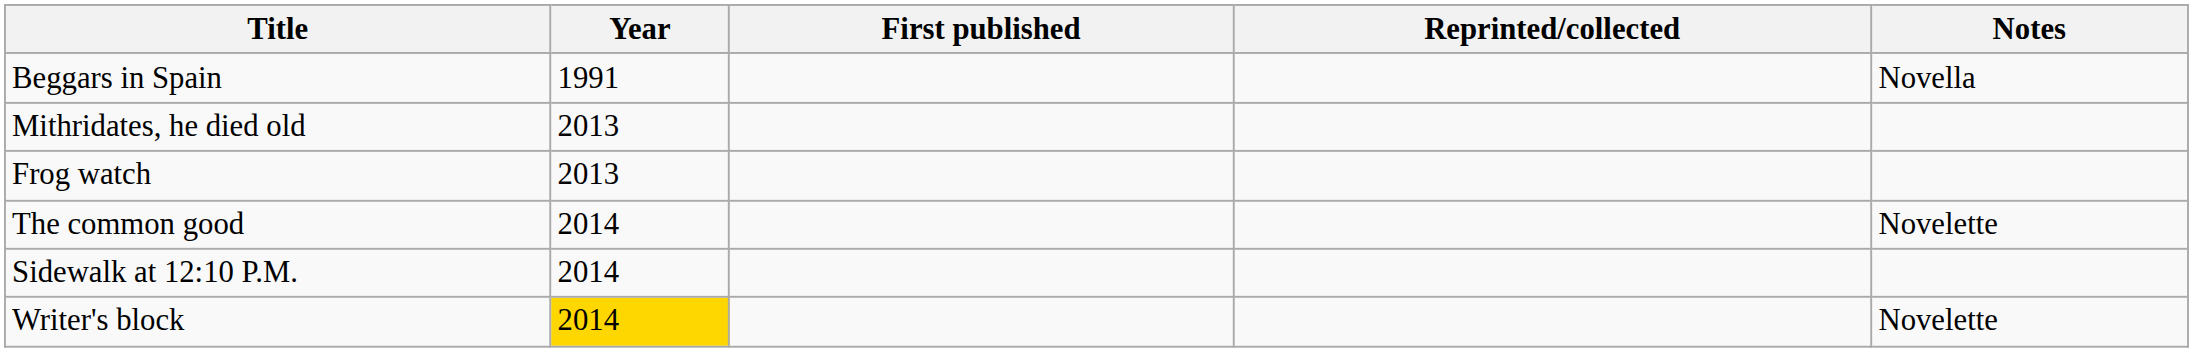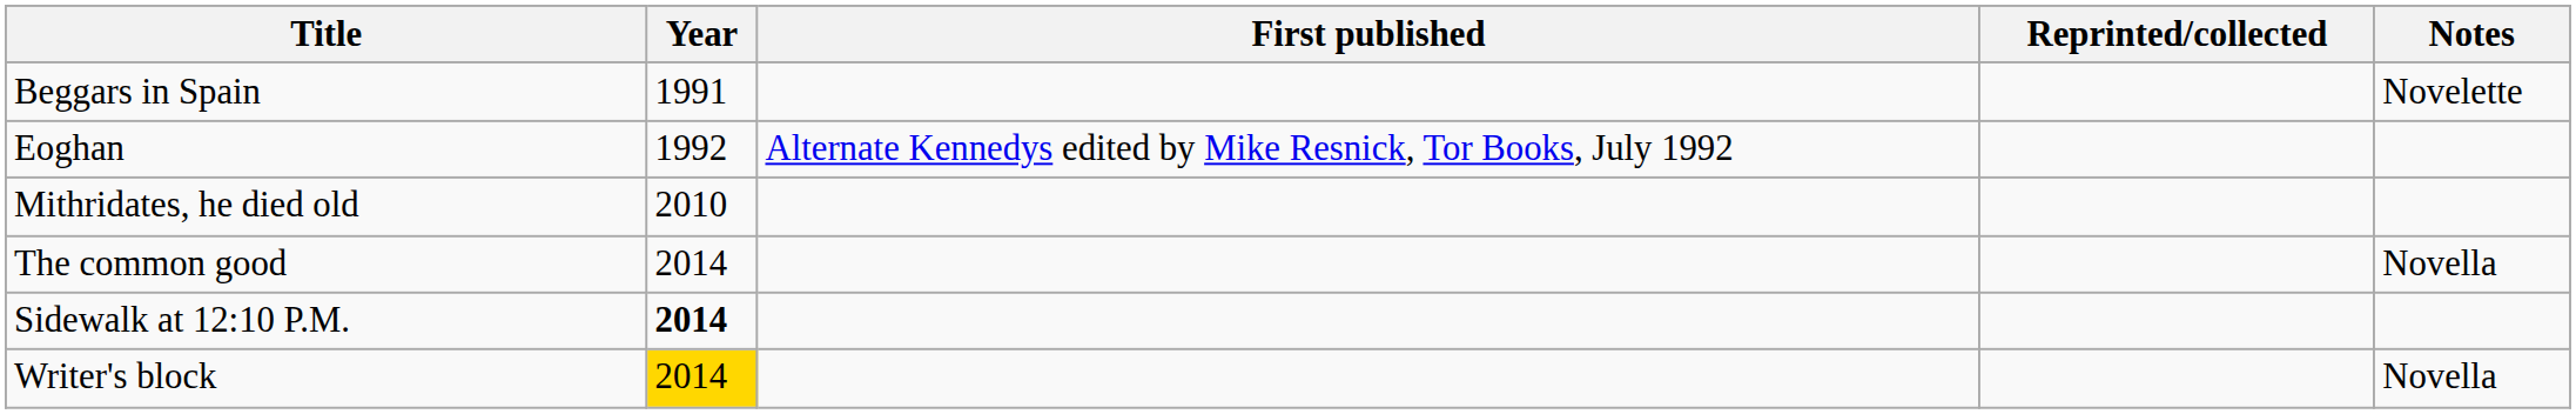Beggars in Spain | Notes: Novella -> Novelette
+ row: Eoghan | 1992 | Alternate Kennedys edited by Mike Resnick, Tor Books, July 1992
Mithridates, he died old | Year: 2013 -> 2010
- row: Frog watch | 2013
The common good | Notes: Novelette -> Novella
Sidewalk at 12:10 P.M. | Year: normal -> bold
Writer's block | Notes: Novelette -> Novella
